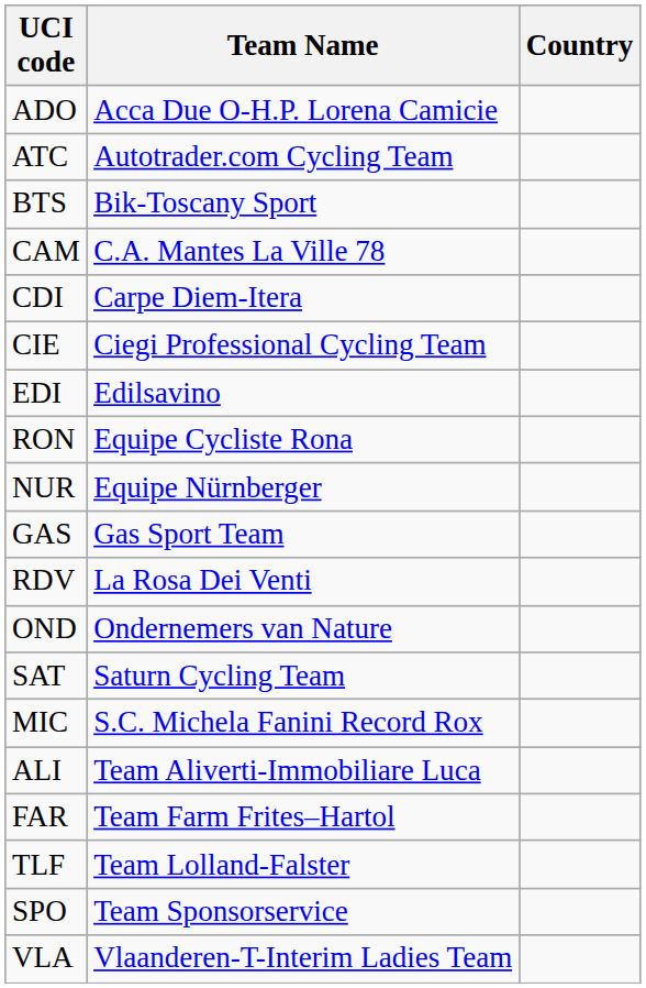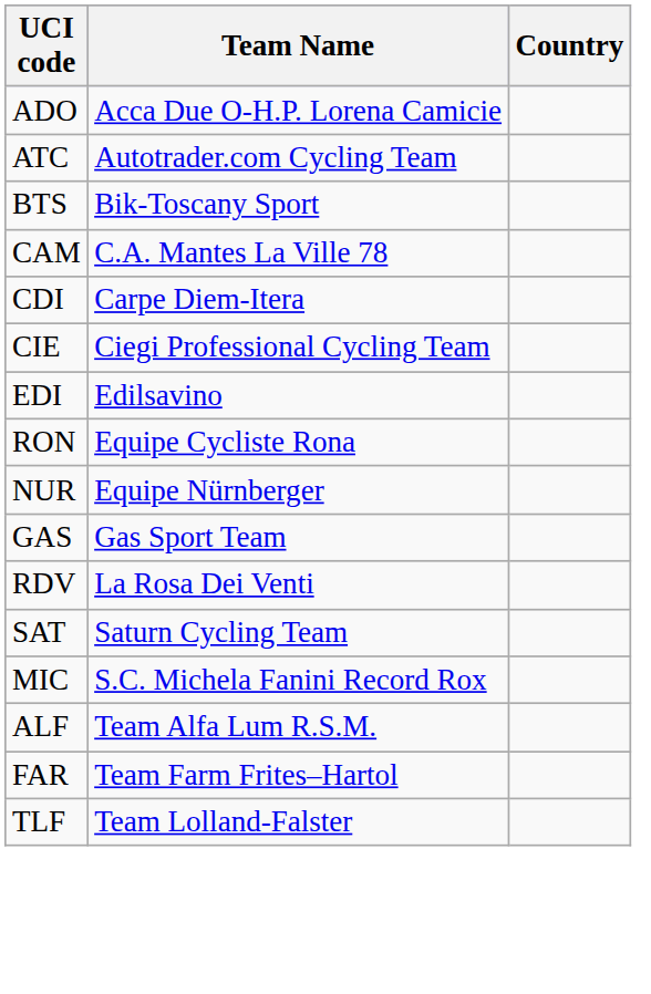- row: OND | Ondernemers van Nature
+ row: ALF | Team Alfa Lum R.S.M.
- row: ALI | Team Aliverti-Immobiliare Luca
- row: SPO | Team Sponsorservice
- row: VLA | Vlaanderen-T-Interim Ladies Team
